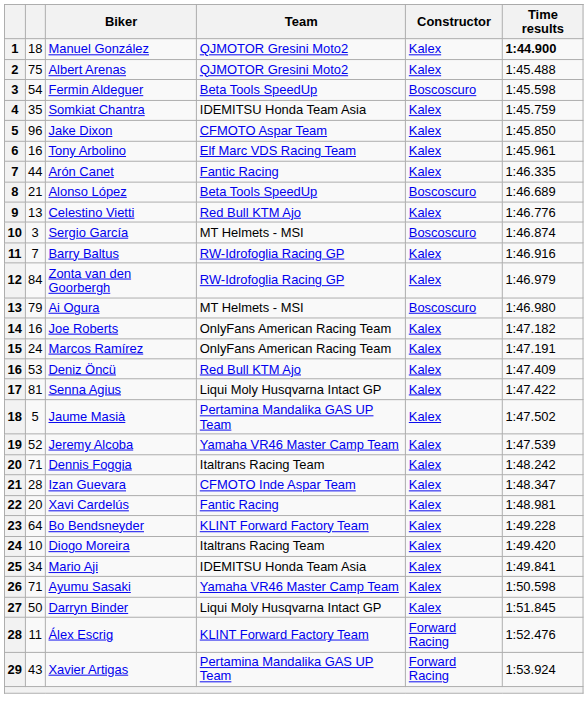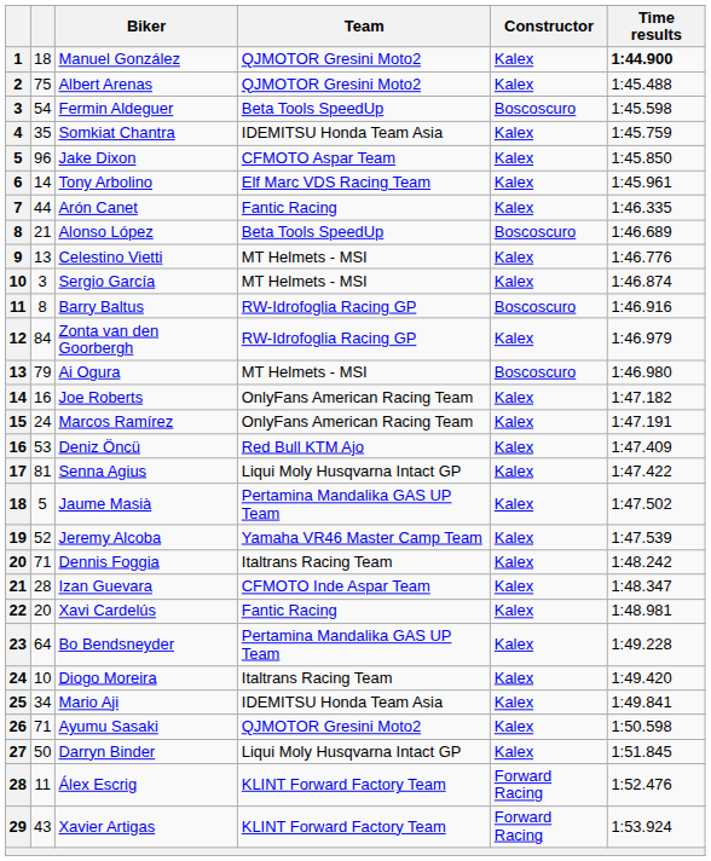Tony Arbolino | column 2: 16 -> 14
Celestino Vietti | Team: Red Bull KTM Ajo -> MT Helmets - MSI
Sergio García | Constructor: Boscoscuro -> Kalex
Barry Baltus | column 2: 7 -> 8
Barry Baltus | Constructor: Kalex -> Boscoscuro
Bo Bendsneyder | Team: KLINT Forward Factory Team -> Pertamina Mandalika GAS UP Team
Ayumu Sasaki | Team: Yamaha VR46 Master Camp Team -> QJMOTOR Gresini Moto2
Xavier Artigas | Team: Pertamina Mandalika GAS UP Team -> KLINT Forward Factory Team
